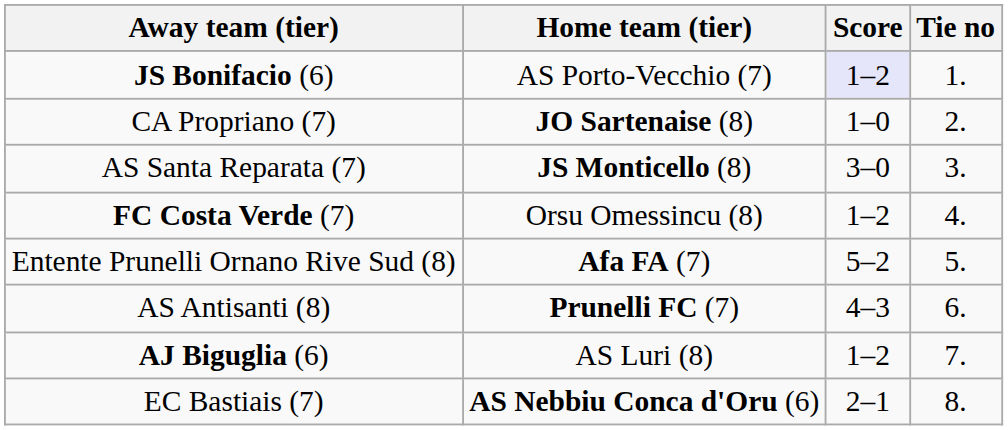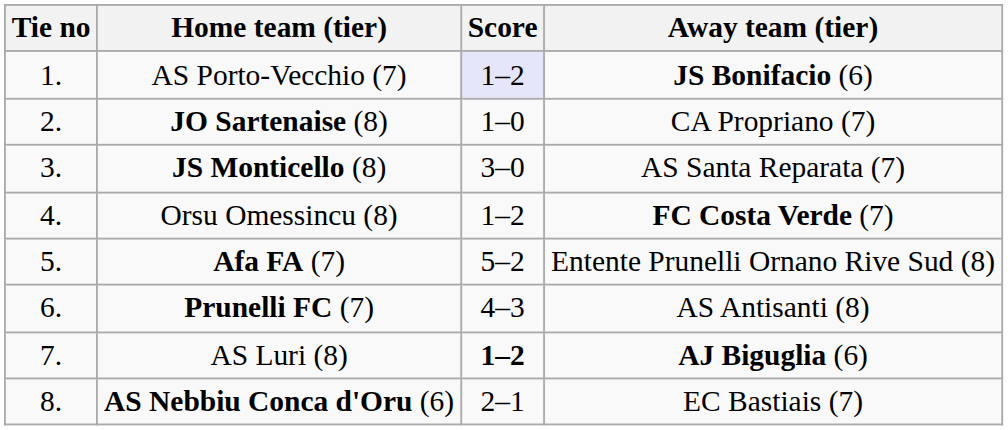columns swapped: Tie no <-> Away team (tier)
AS Luri (8) | Score: normal -> bold
